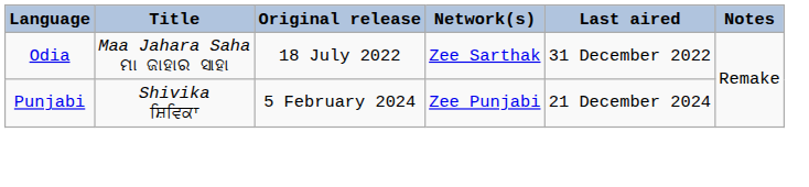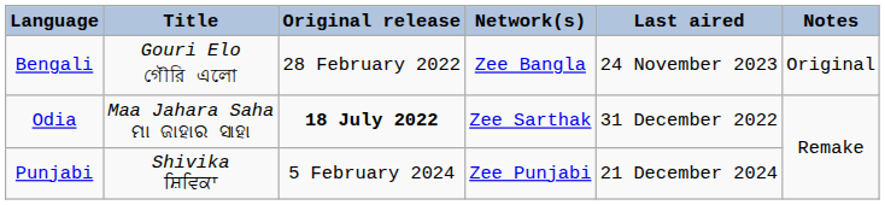+ row: Bengali | Gouri Elo গৌরি এলো | 28 February 2022 | Zee Bangla | 24 November 2023 | Original
Odia | Original release: normal -> bold
